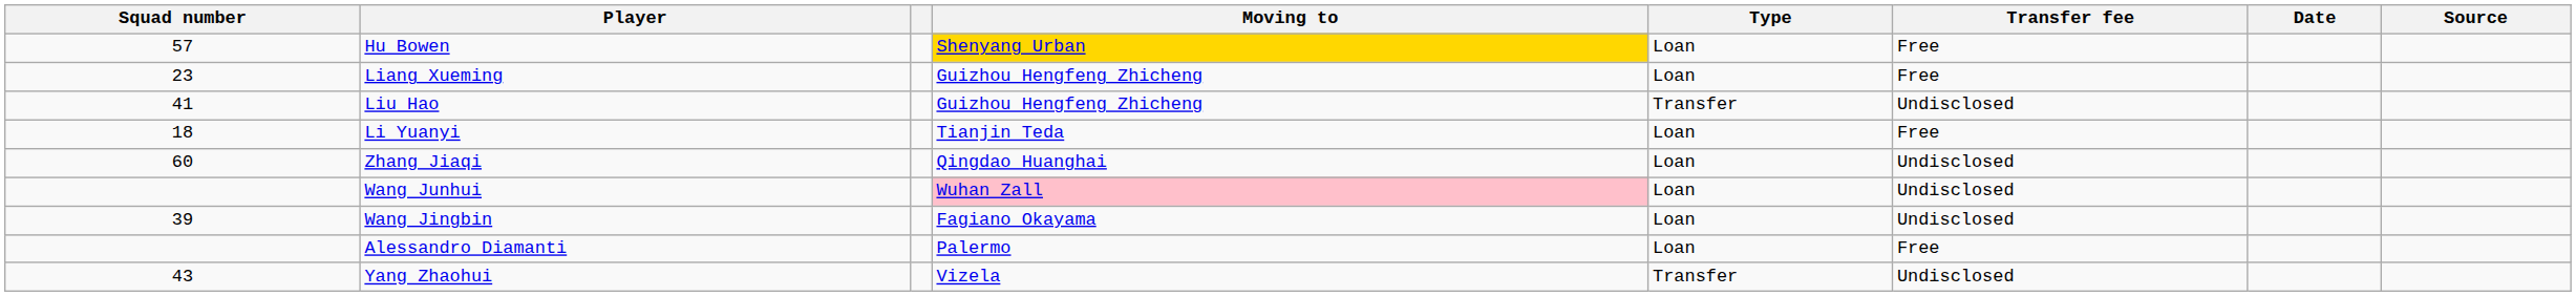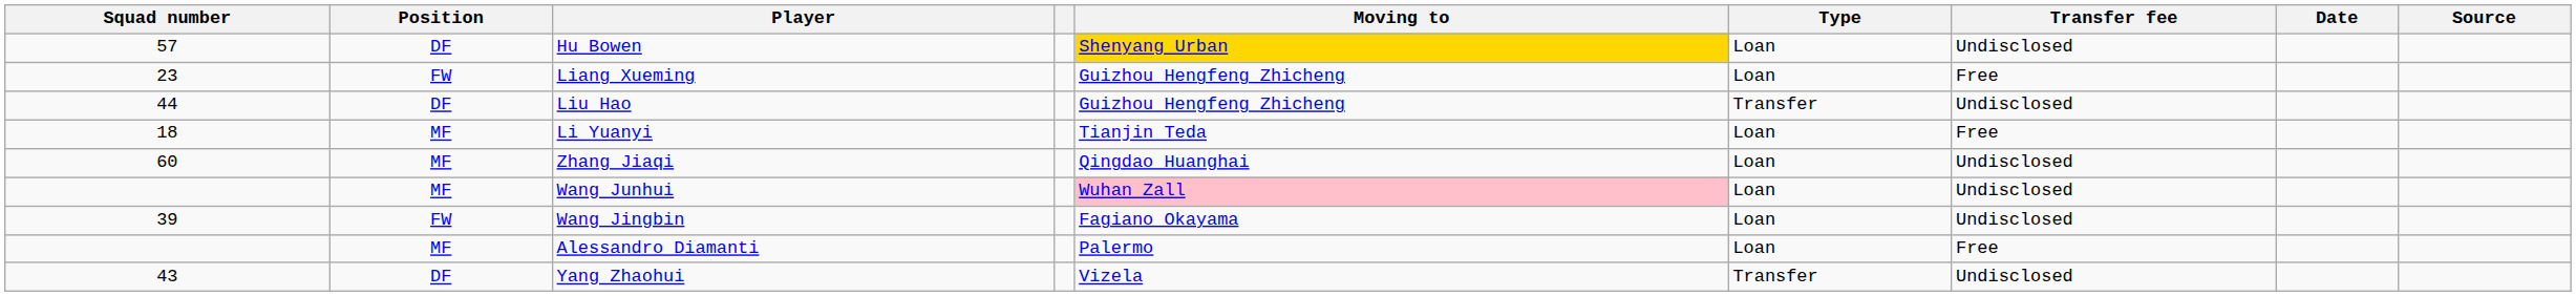+ column: Position | DF | FW | DF | MF | MF | MF | FW | MF | DF
Hu Bowen | Transfer fee: Free -> Undisclosed
Liu Hao | Squad number: 41 -> 44
